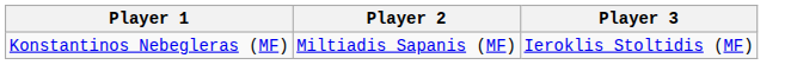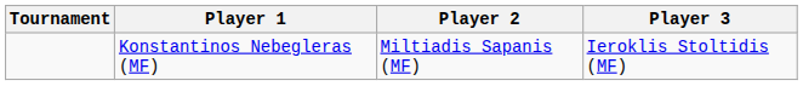+ column: Tournament
